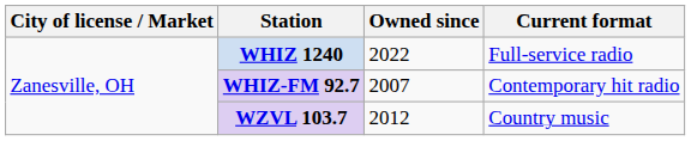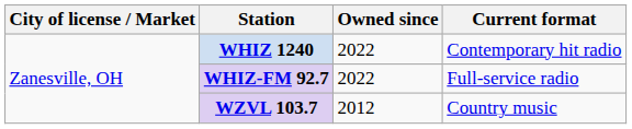WHIZ 1240 | Current format: Full-service radio -> Contemporary hit radio
WHIZ-FM 92.7 | Owned since: 2007 -> 2022
WHIZ-FM 92.7 | Current format: Contemporary hit radio -> Full-service radio
